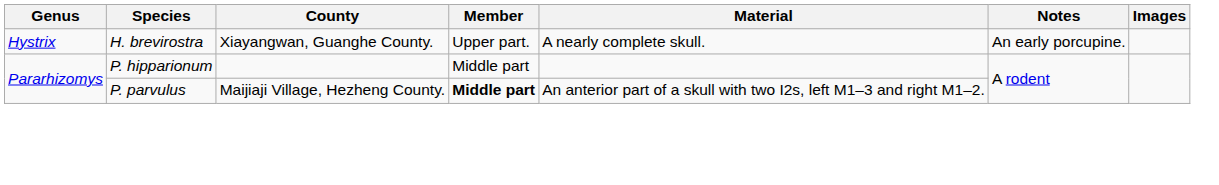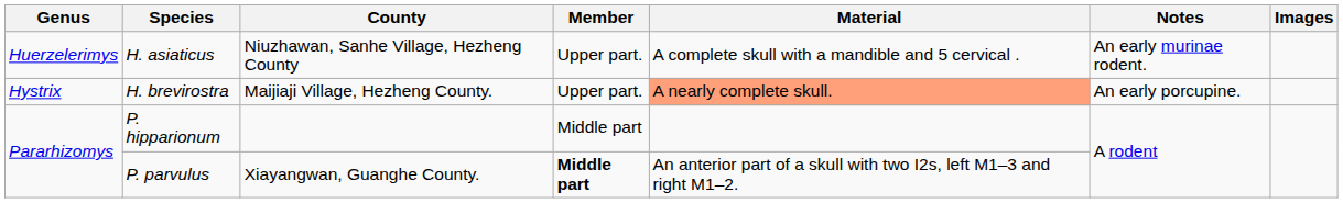+ row: Huerzelerimys | H. asiaticus | Niuzhawan, Sanhe Village, Hezheng County | Upper part. | A complete skull with a mandible and 5 cervical . | An early murinae rodent.
H. brevirostra | County: Xiayangwan, Guanghe County. -> Maijiaji Village, Hezheng County.
H. brevirostra | Material: no background -> lightsalmon background
P. parvulus | County: Maijiaji Village, Hezheng County. -> Xiayangwan, Guanghe County.
